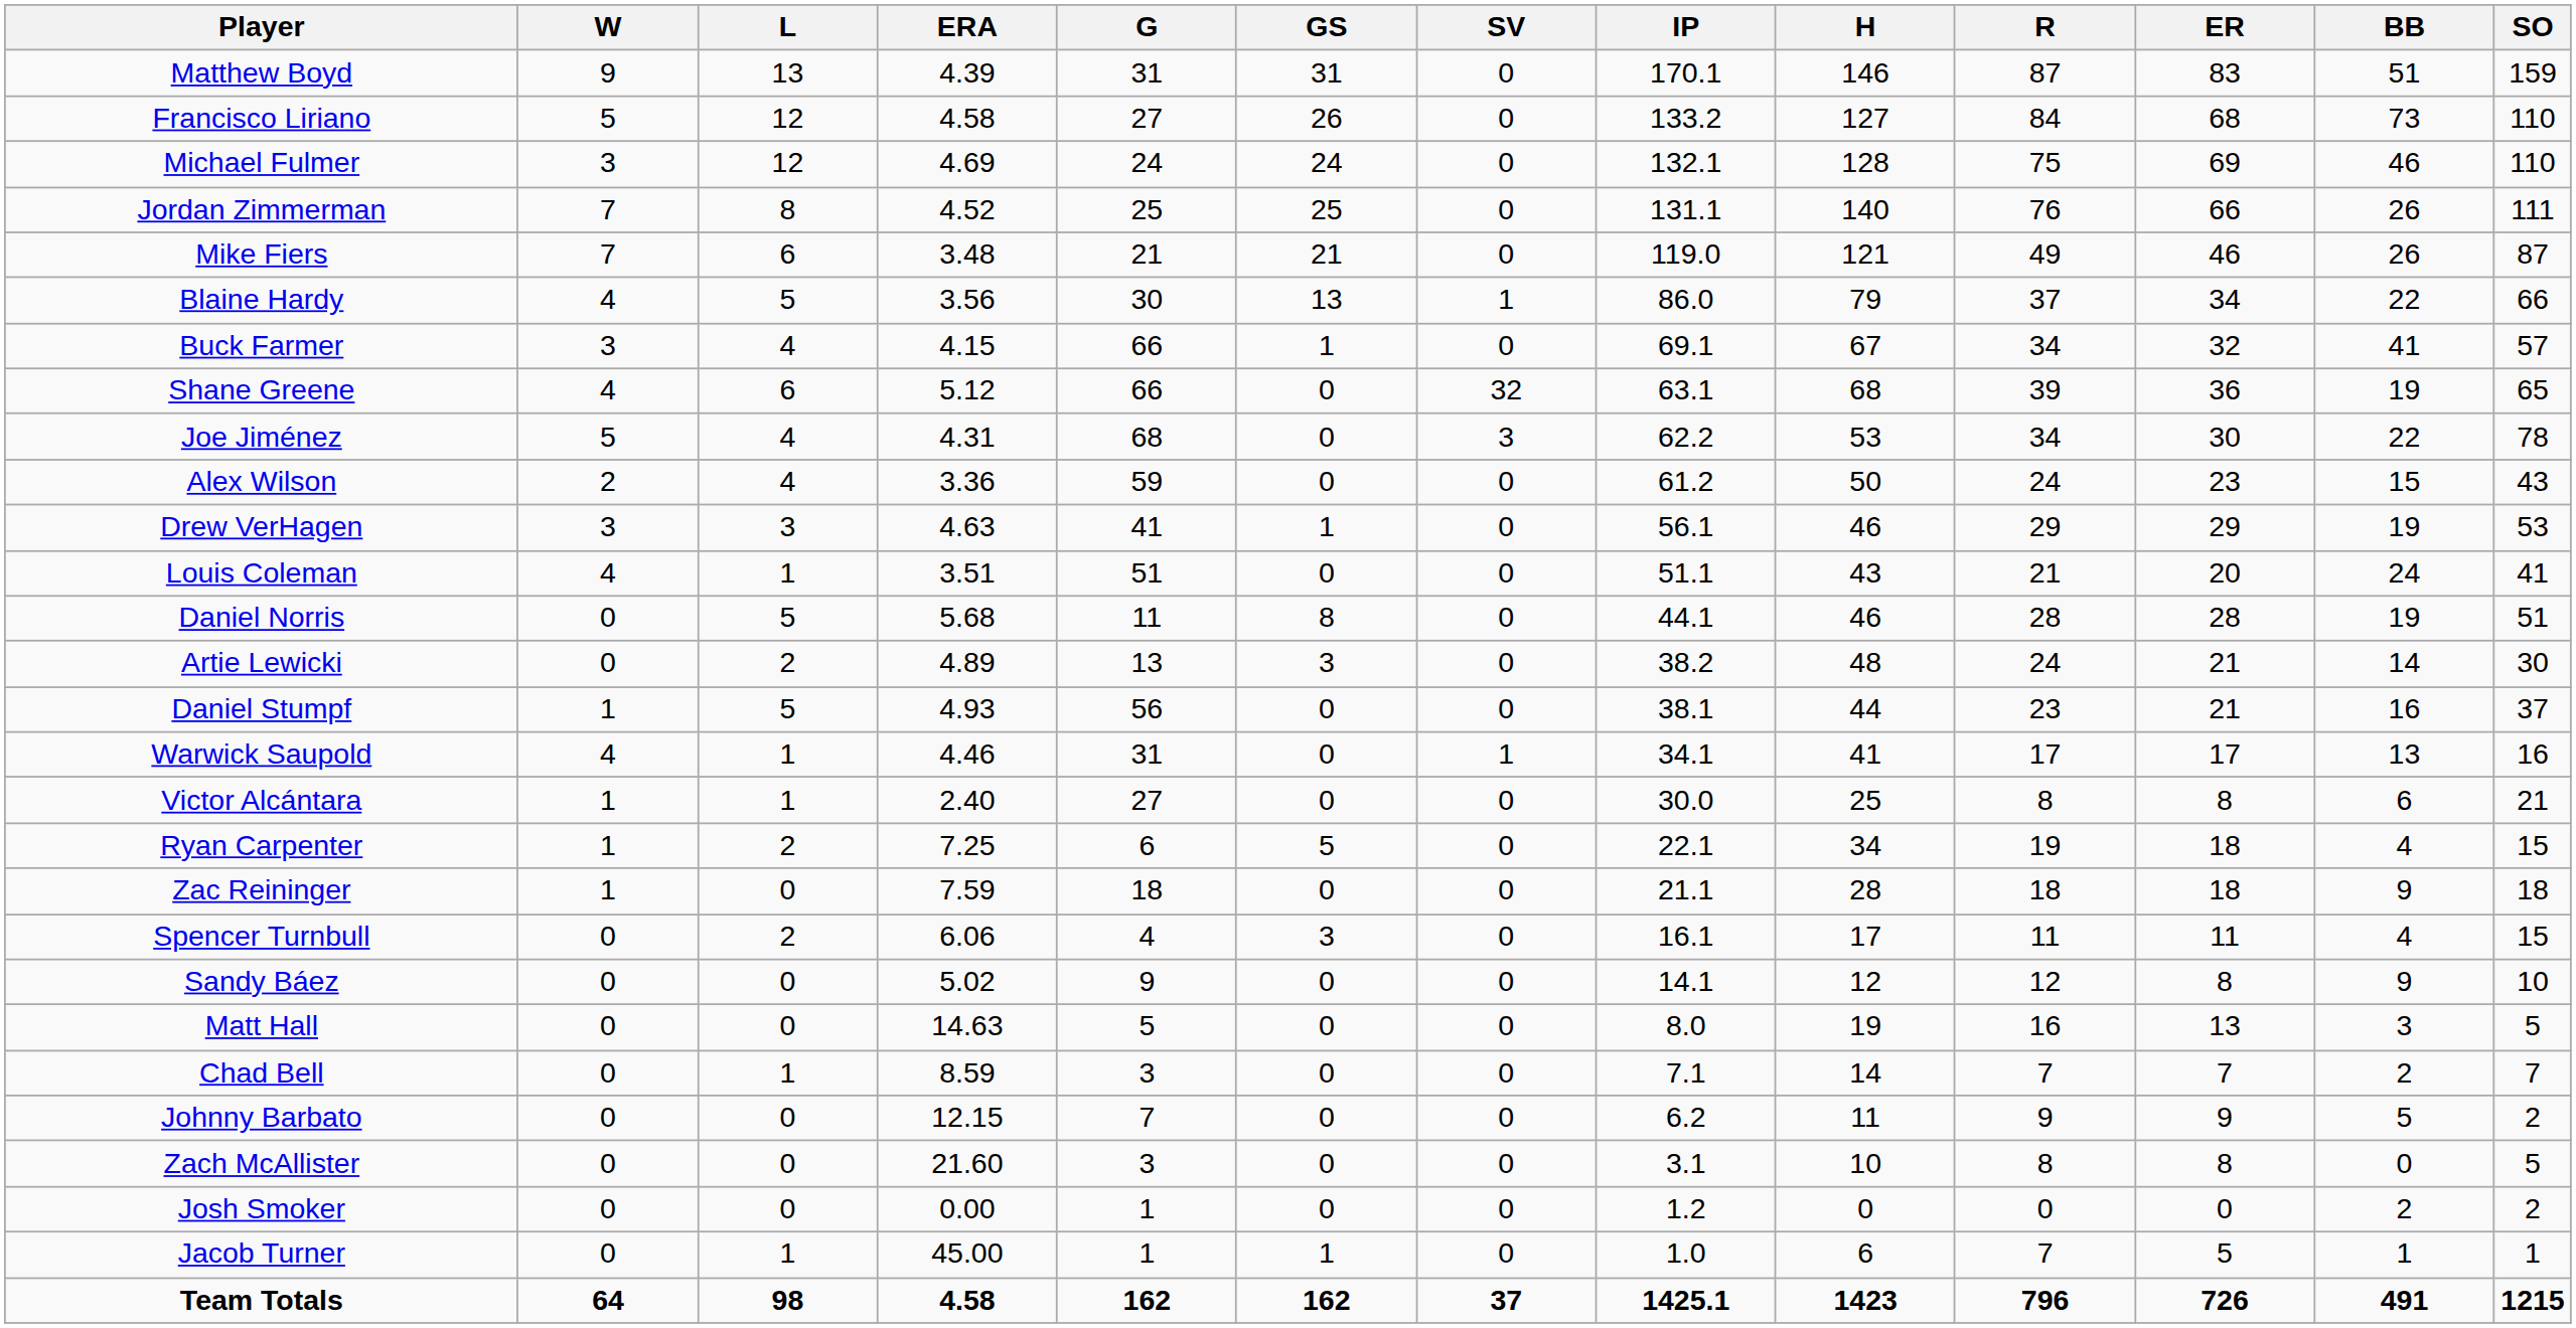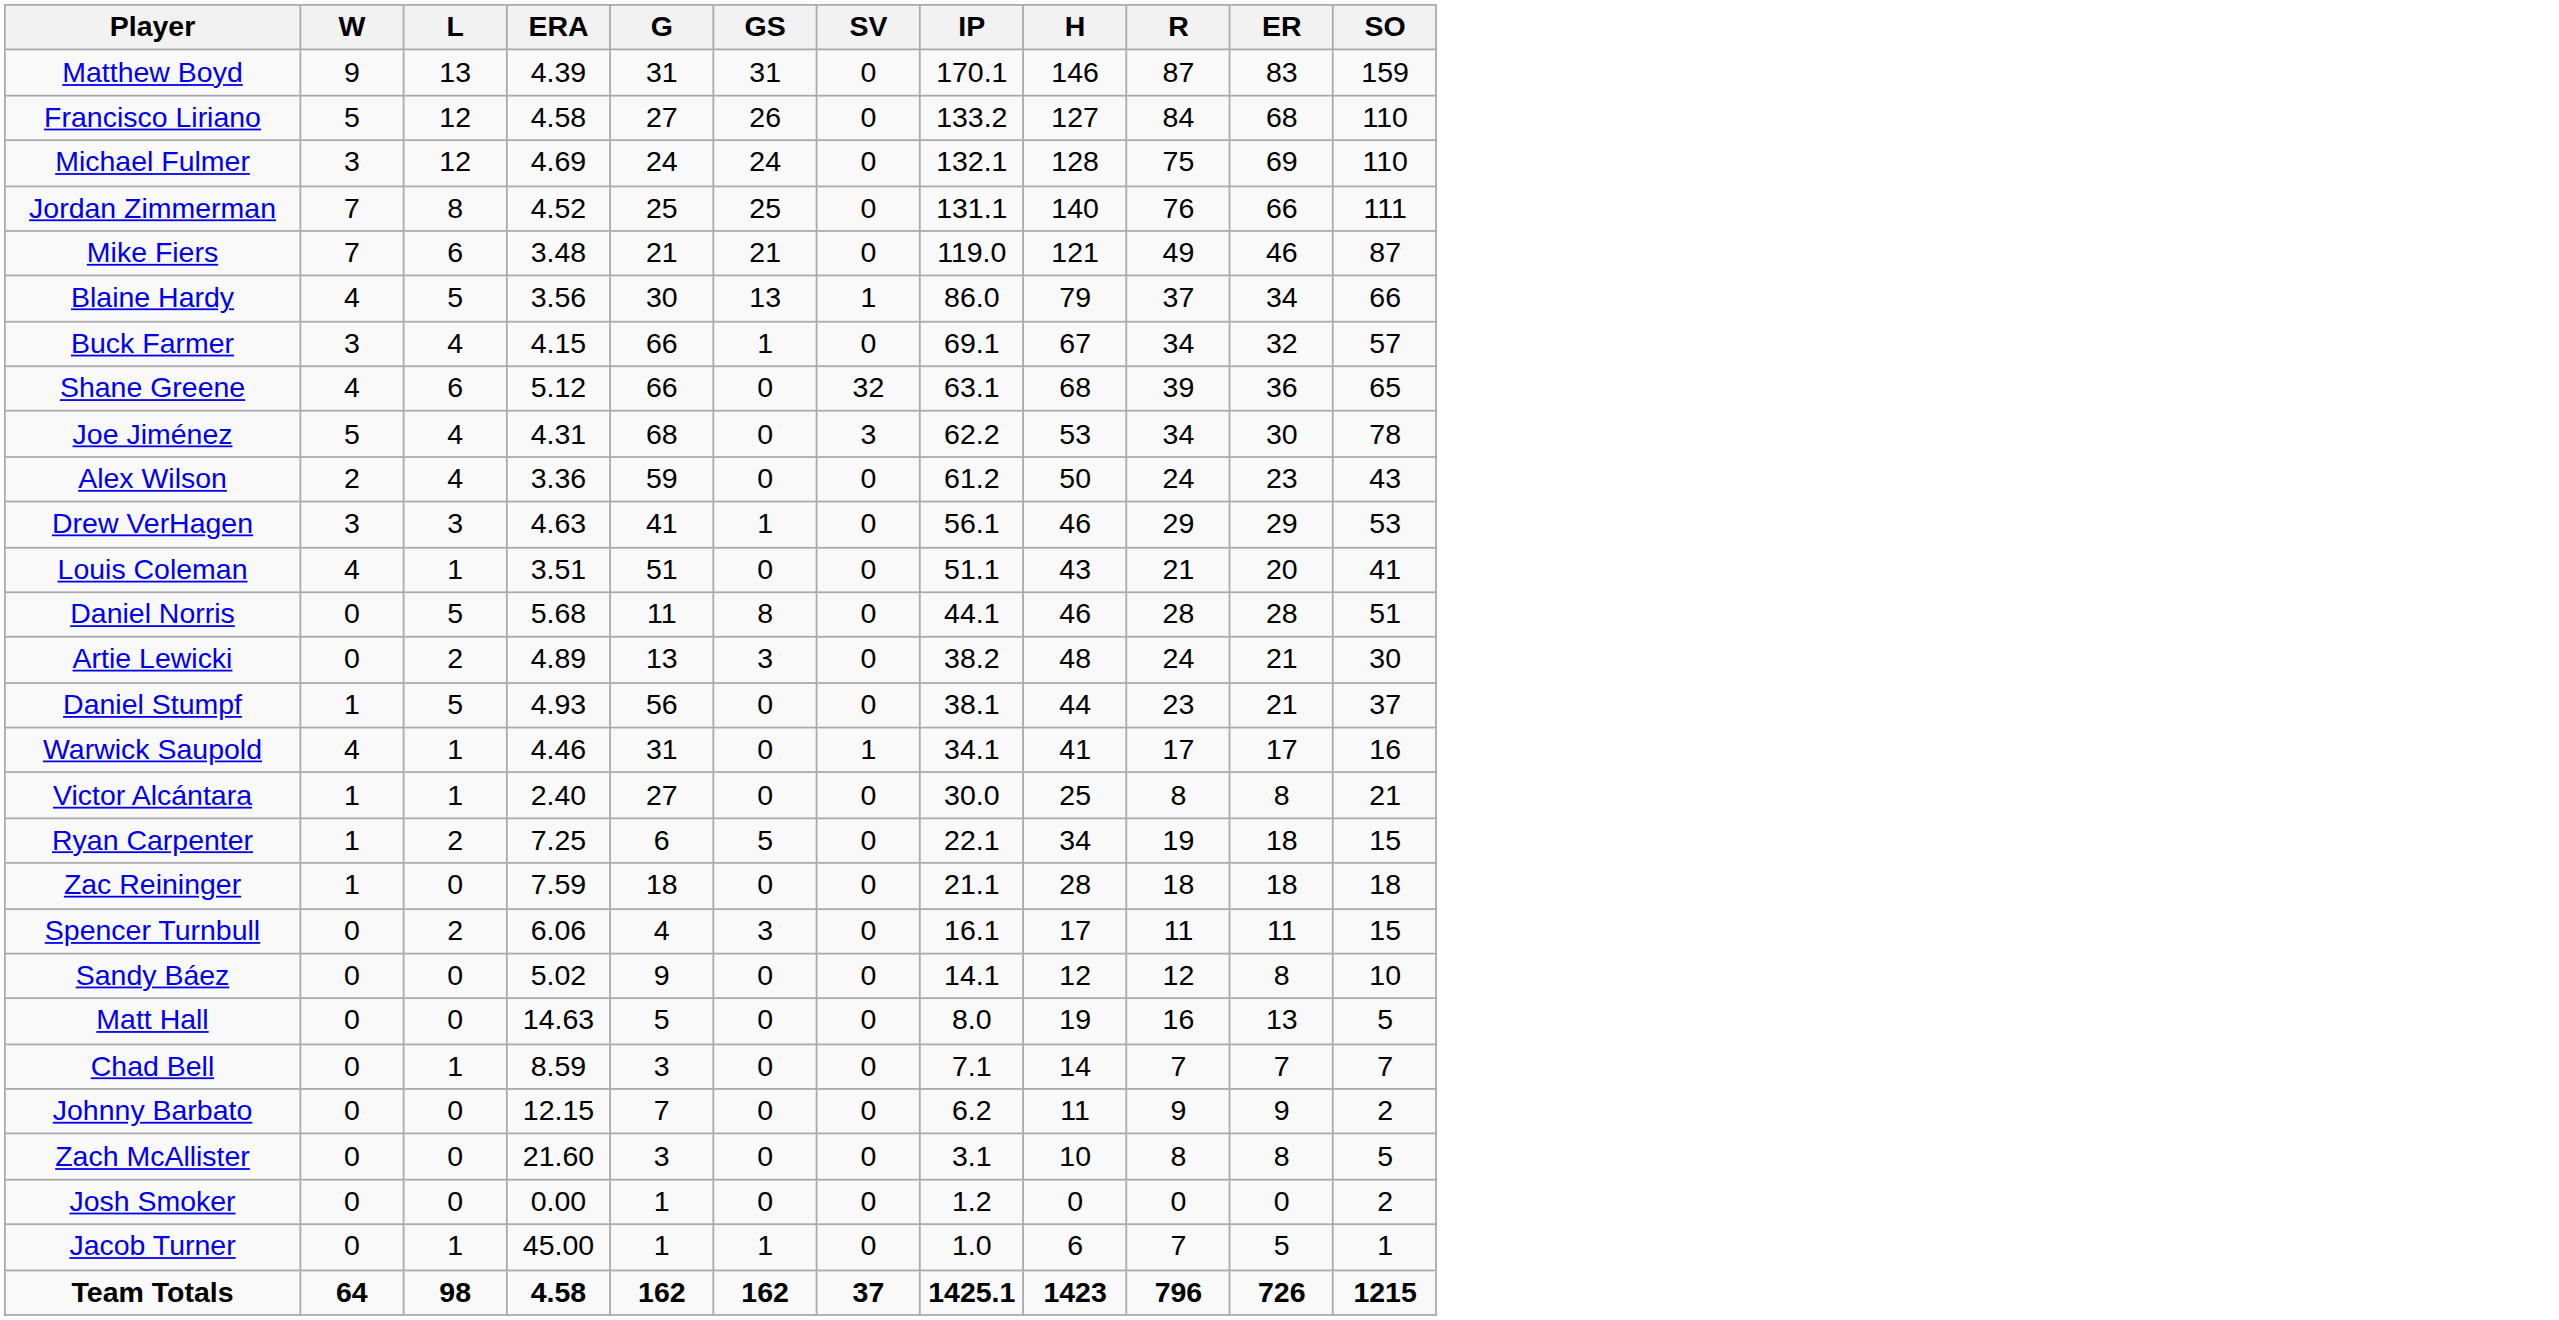- column: BB | 51 | 73 | 46 | 26 | 26 | 22 | 41 | 19 | 22 | 15 | 19 | 24 | 19 | 14 | 16 | 13 | 6 | 4 | 9 | 4 | 9 | 3 | 2 | 5 | 0 | 2 | 1 | 491
